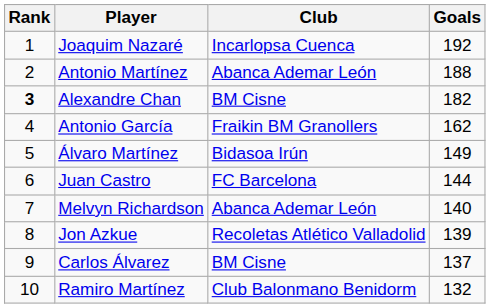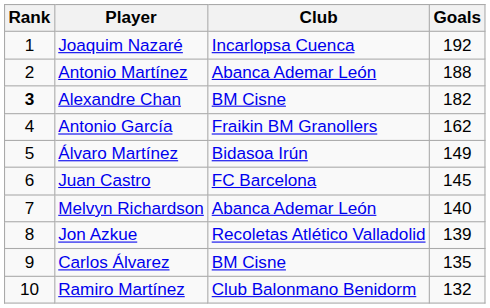Juan Castro | Goals: 144 -> 145
Carlos Álvarez | Goals: 137 -> 135
